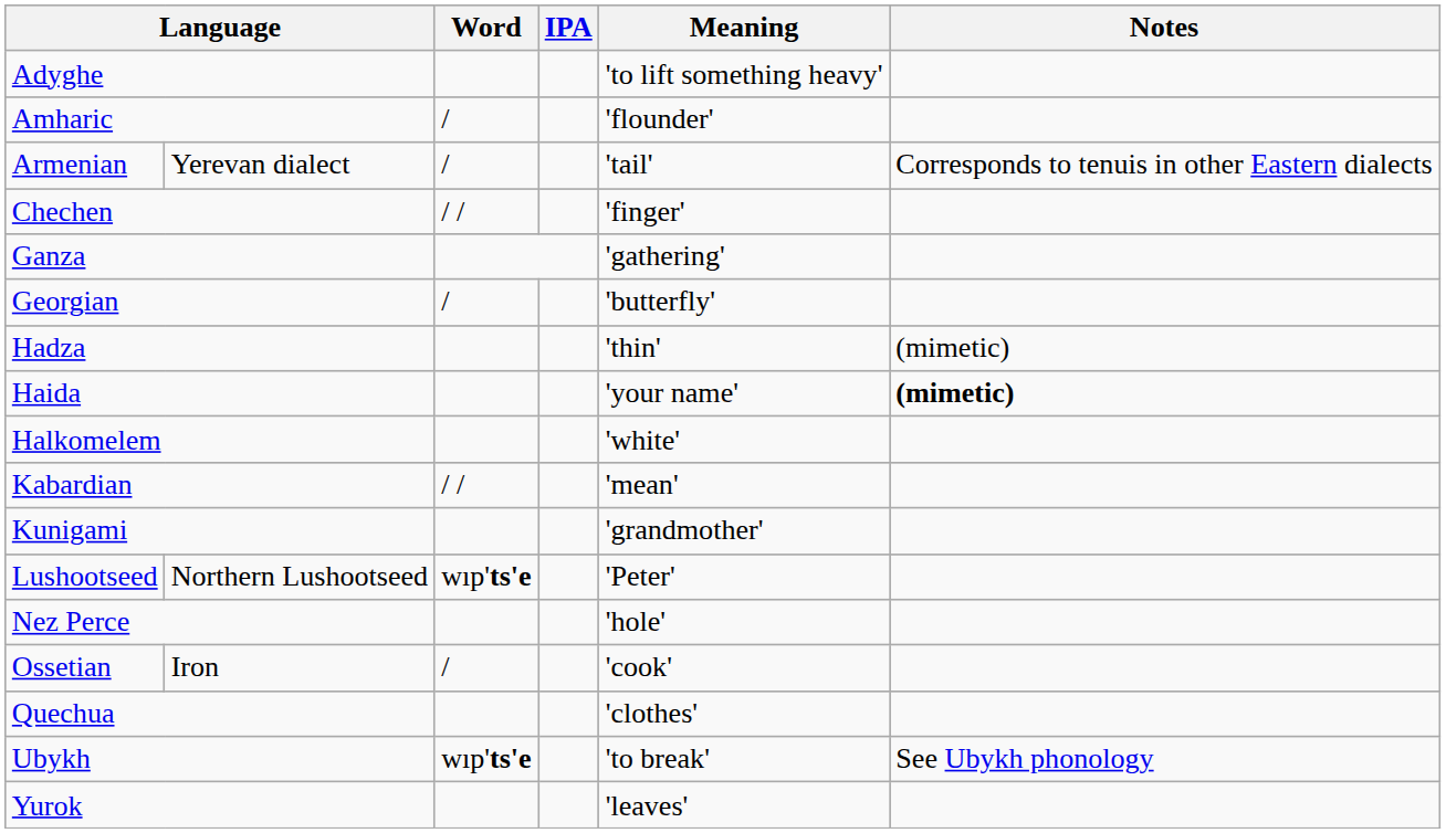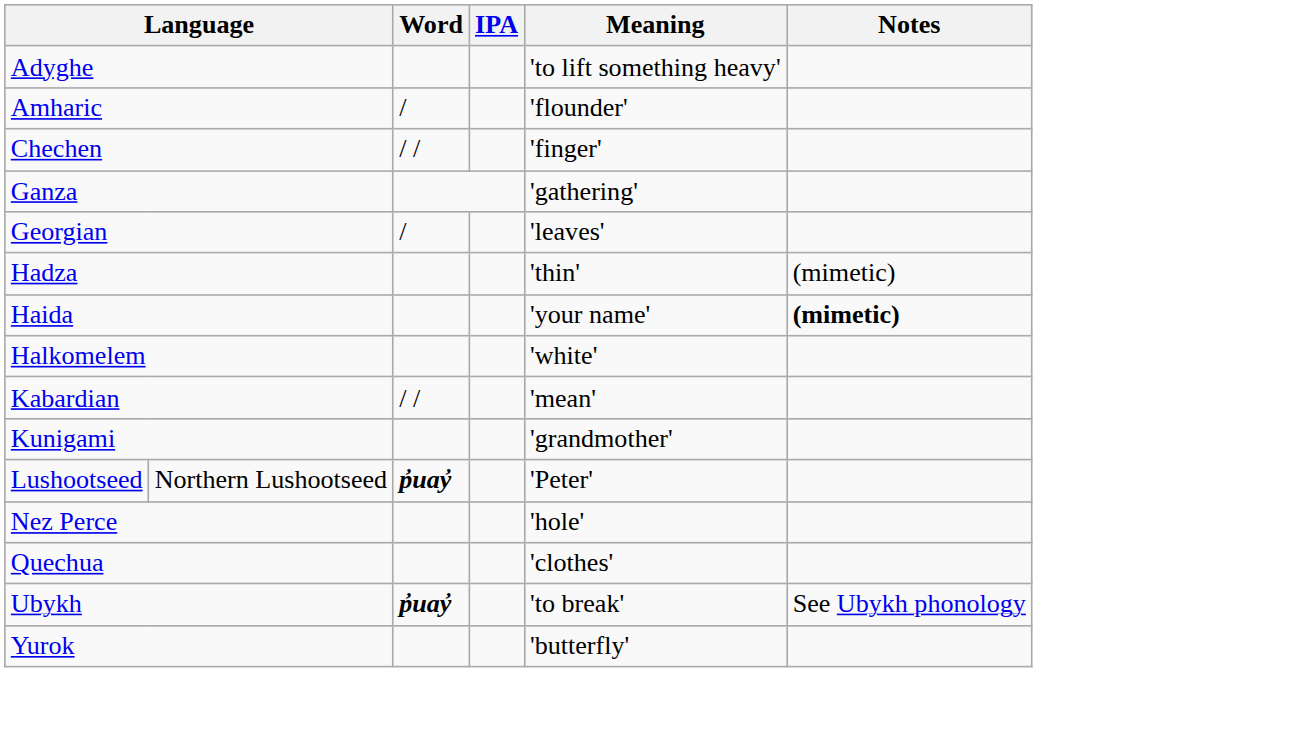- row: Armenian | Yerevan dialect | / | 'tail' | Corresponds to tenuis in other Eastern dialects
Georgian | Meaning: 'butterfly' -> 'leaves'
Lushootseed | Word: wıp'ts'e -> p̓uay̓
- row: Ossetian | Iron | / | 'cook'
Ubykh | Word: wıp'ts'e -> p̓uay̓
Yurok | Meaning: 'leaves' -> 'butterfly'
